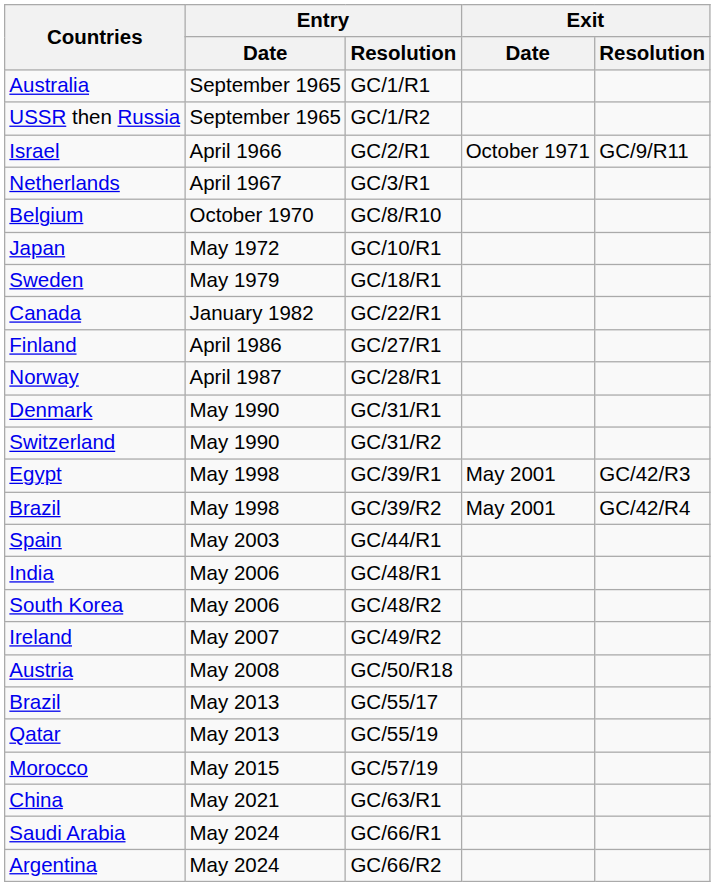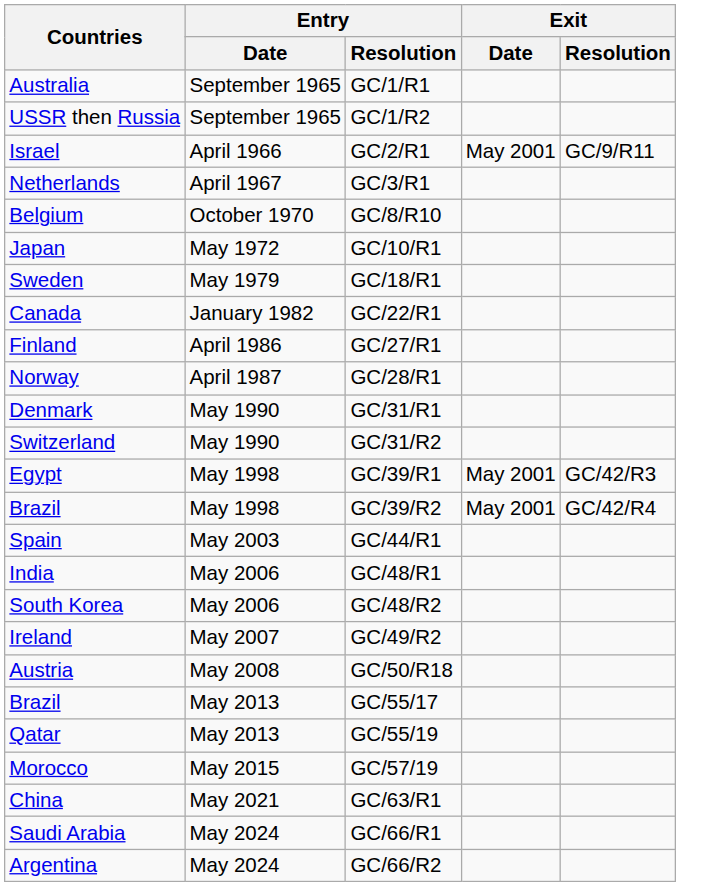GC/2/R1 | Exit / Date: October 1971 -> May 2001
